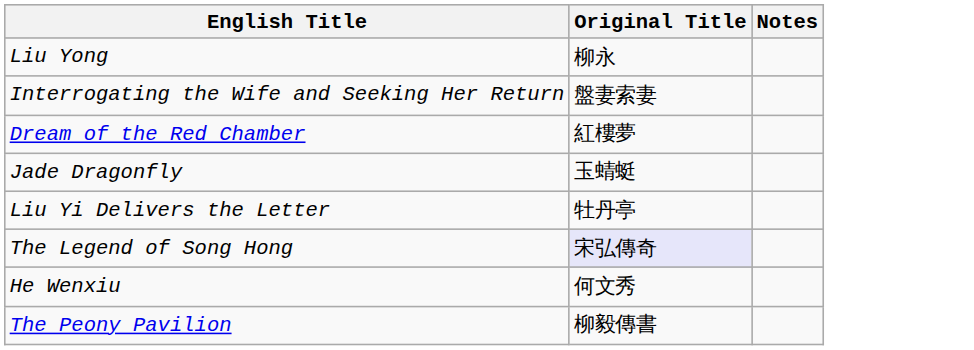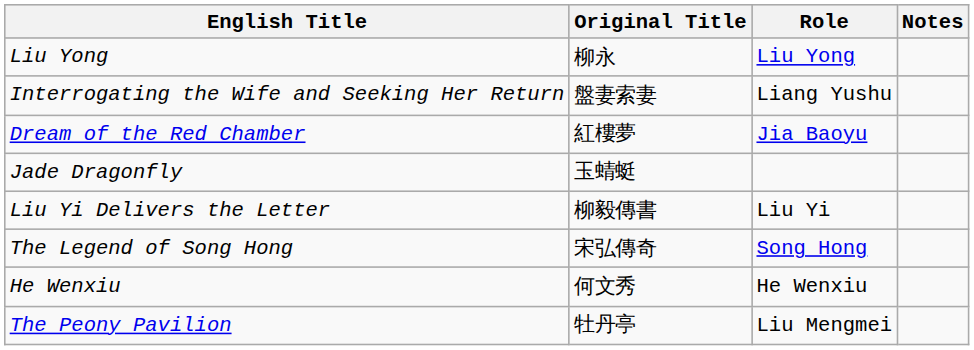+ column: Role | Liu Yong | Liang Yushu | Jia Baoyu | Liu Yi | Song Hong | He Wenxiu | Liu Mengmei
Liu Yi Delivers the Letter | Original Title: 牡丹亭 -> 柳毅傳書
The Legend of Song Hong | Original Title: lavender background -> no background
The Peony Pavilion | Original Title: 柳毅傳書 -> 牡丹亭
